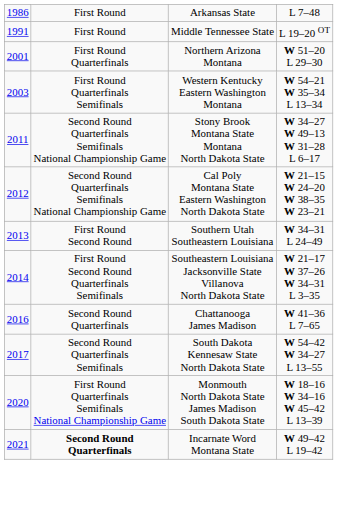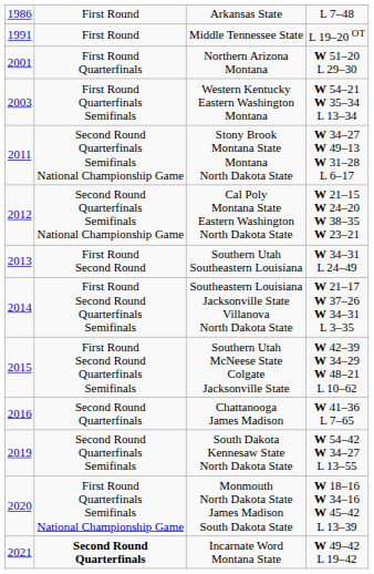+ row: 2015 | First Round Second Round Quarterfinals Semifinals | Southern Utah McNeese State Colgate Jacksonville State | W 42–39 W 34–29 W 48–21 L 10–62
South Dakota Kennesaw State North Dakota State | column 1: 2017 -> 2019
